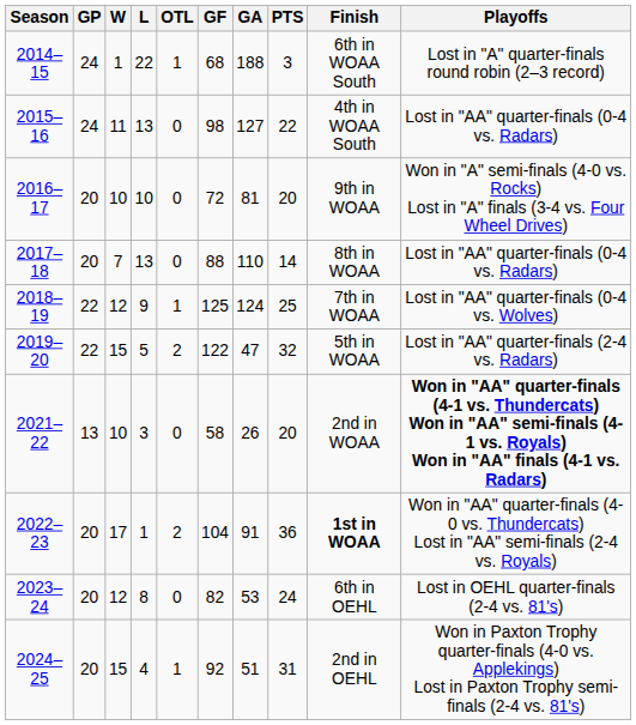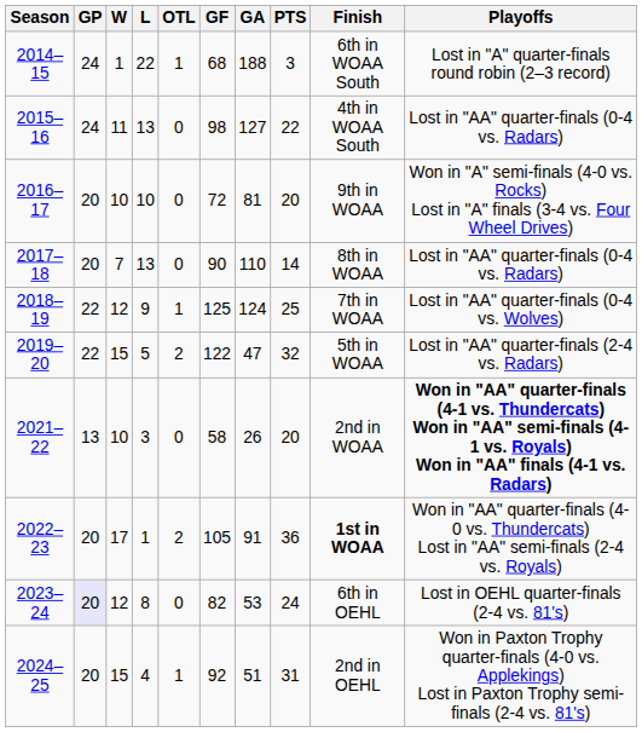2017–18 | GF: 88 -> 90
2022–23 | GF: 104 -> 105
2023–24 | GP: no background -> lavender background
